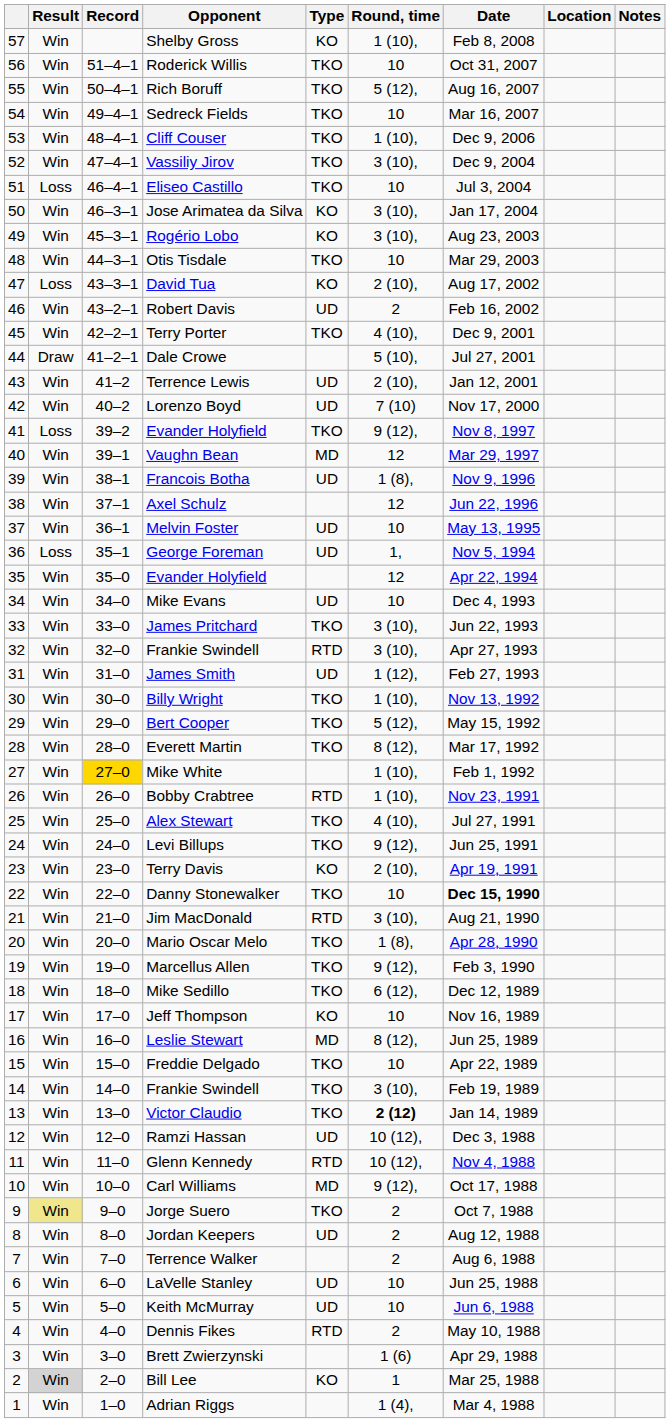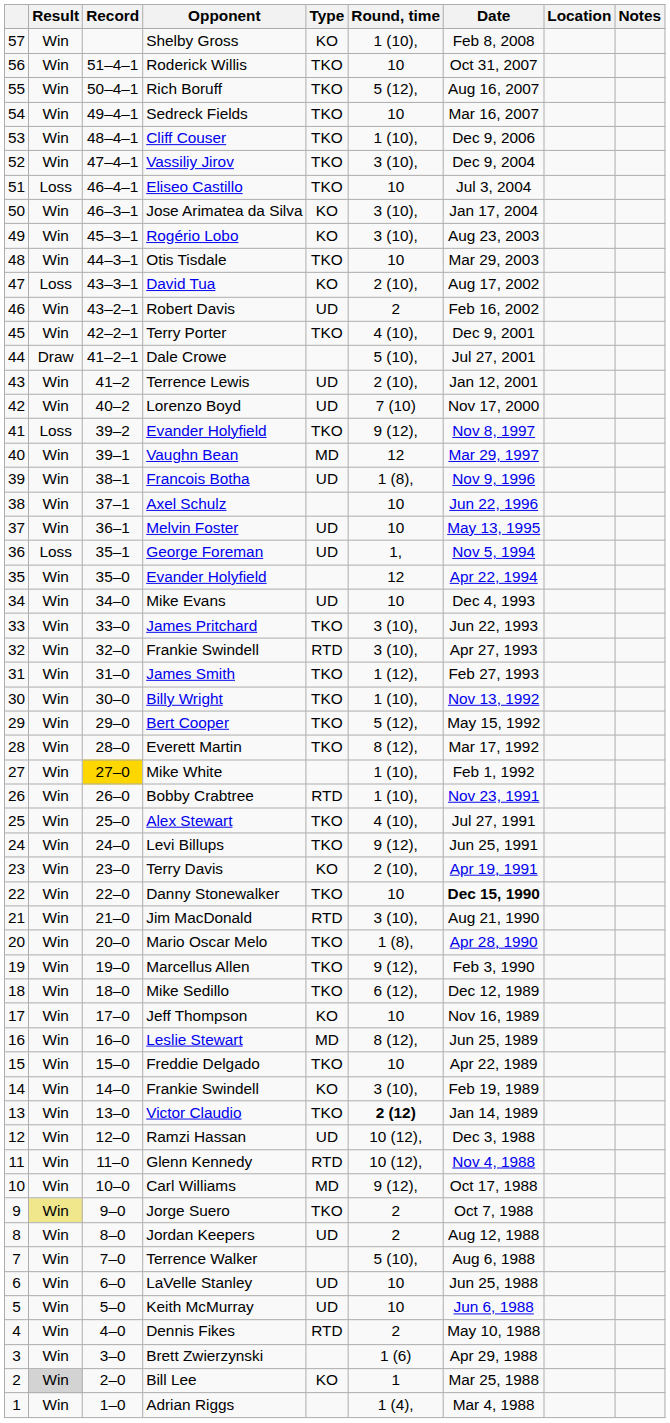Axel Schulz | Round, time: 12 -> 10
James Smith | Type: UD -> TKO
14 / Frankie Swindell | Type: TKO -> KO
Terrence Walker | Round, time: 2 -> 5 (10),
